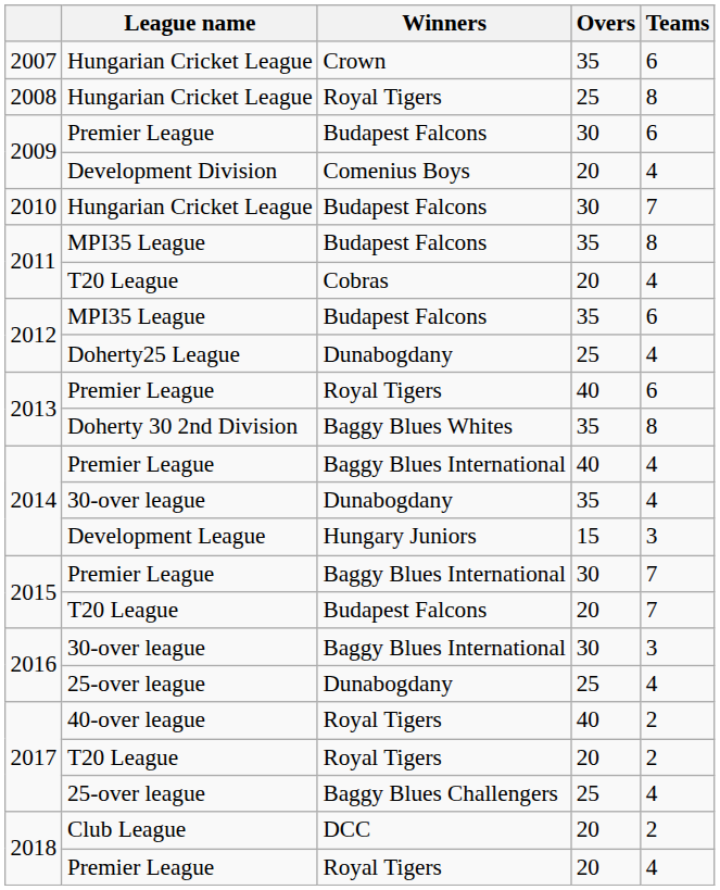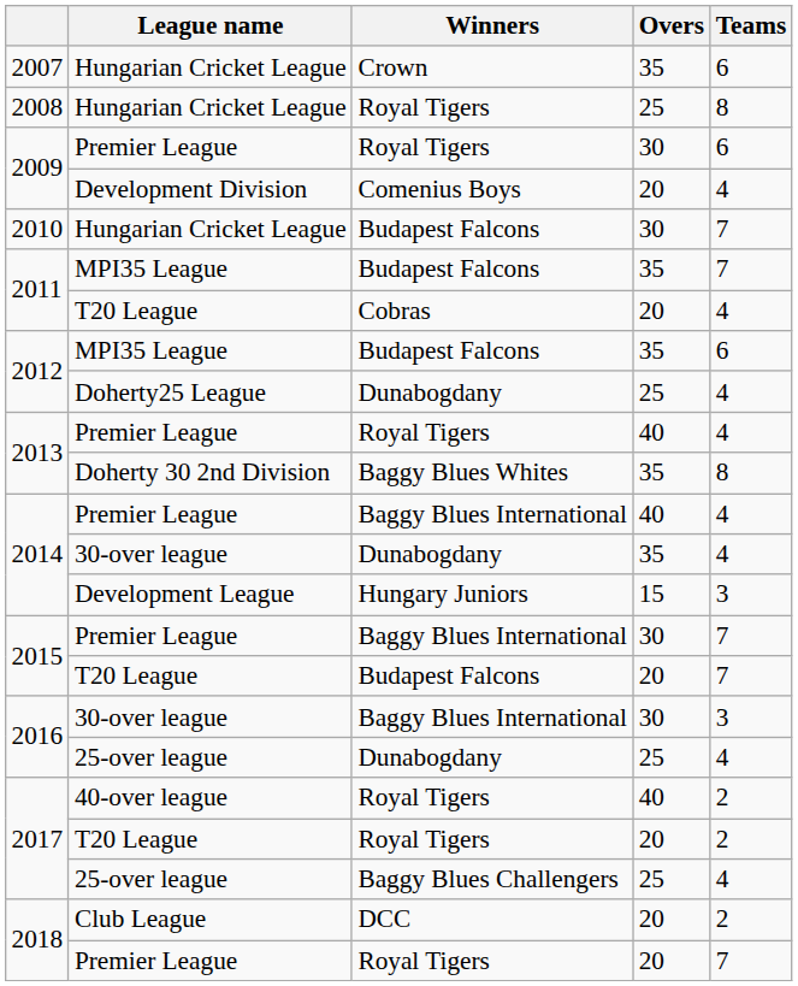2009 / Premier League | Winners: Budapest Falcons -> Royal Tigers
2011 / MPI35 League | Teams: 8 -> 7
2013 / Premier League | Teams: 6 -> 4
2018 / Premier League | Teams: 4 -> 7
